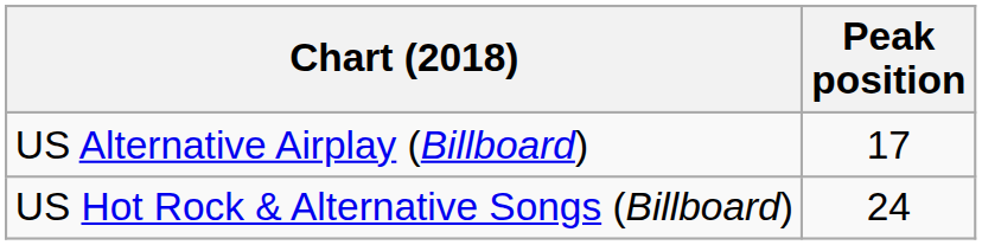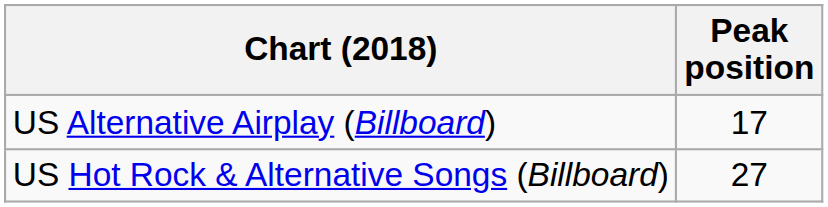US Hot Rock & Alternative Songs (Billboard) | Peak position: 24 -> 27
